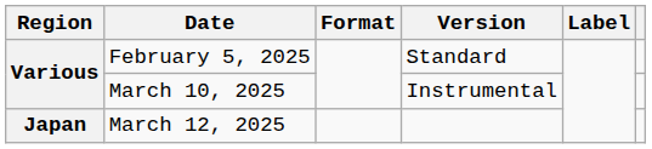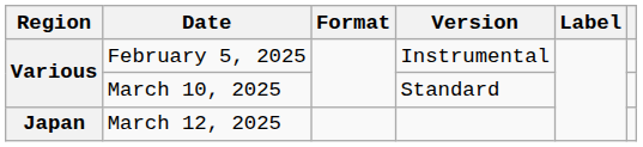February 5, 2025 | Version: Standard -> Instrumental
March 10, 2025 | Version: Instrumental -> Standard
